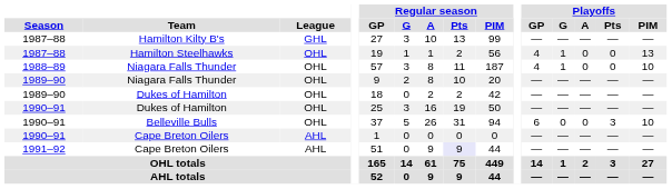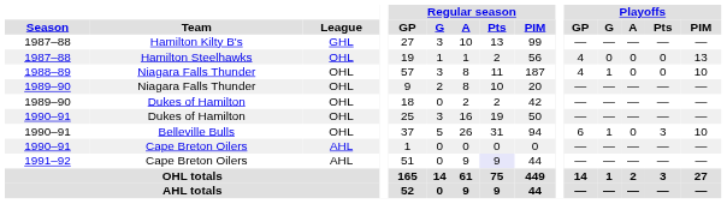Hamilton Steelhawks | Playoffs / G: 1 -> 0
Belleville Bulls | Playoffs / G: 0 -> 1
